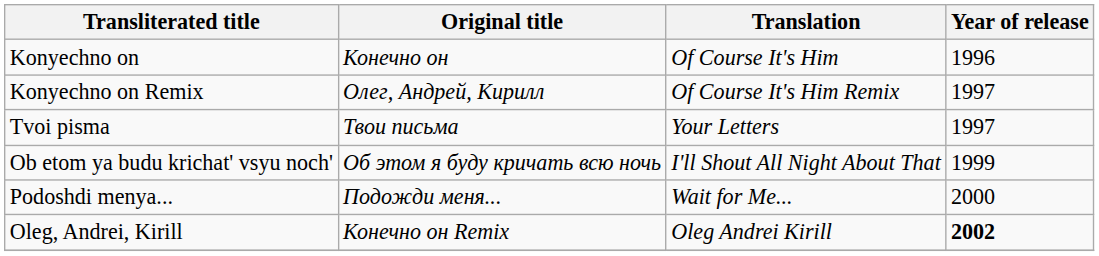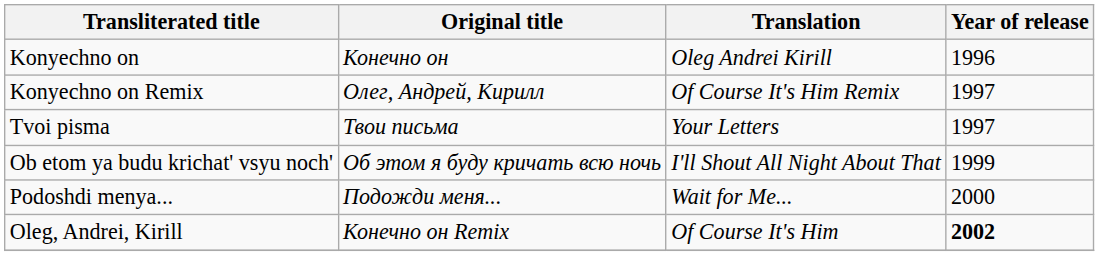Konyechno on | Translation: Of Course It's Him -> Oleg Andrei Kirill
Oleg, Andrei, Kirill | Translation: Oleg Andrei Kirill -> Of Course It's Him
